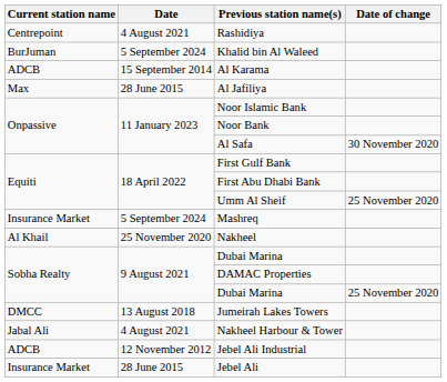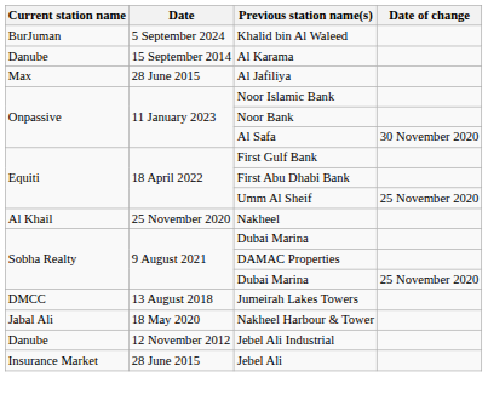- row: Centrepoint | 4 August 2021 | Rashidiya
Al Karama | Current station name: ADCB -> Danube
- row: Insurance Market | 5 September 2024 | Mashreq
Nakheel Harbour & Tower | Date: 4 August 2021 -> 18 May 2020
Jebel Ali Industrial | Current station name: ADCB -> Danube
